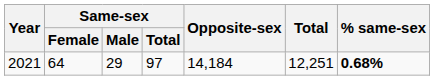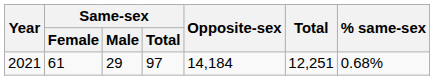2021 | Same-sex / Female: 64 -> 61
2021 | % same-sex: bold -> normal
